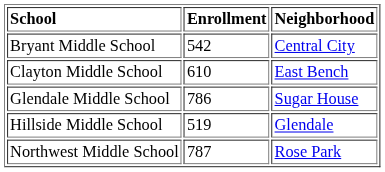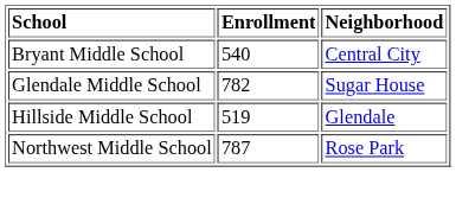Bryant Middle School | Enrollment: 542 -> 540
- row: Clayton Middle School | 610 | East Bench
Glendale Middle School | Enrollment: 786 -> 782
